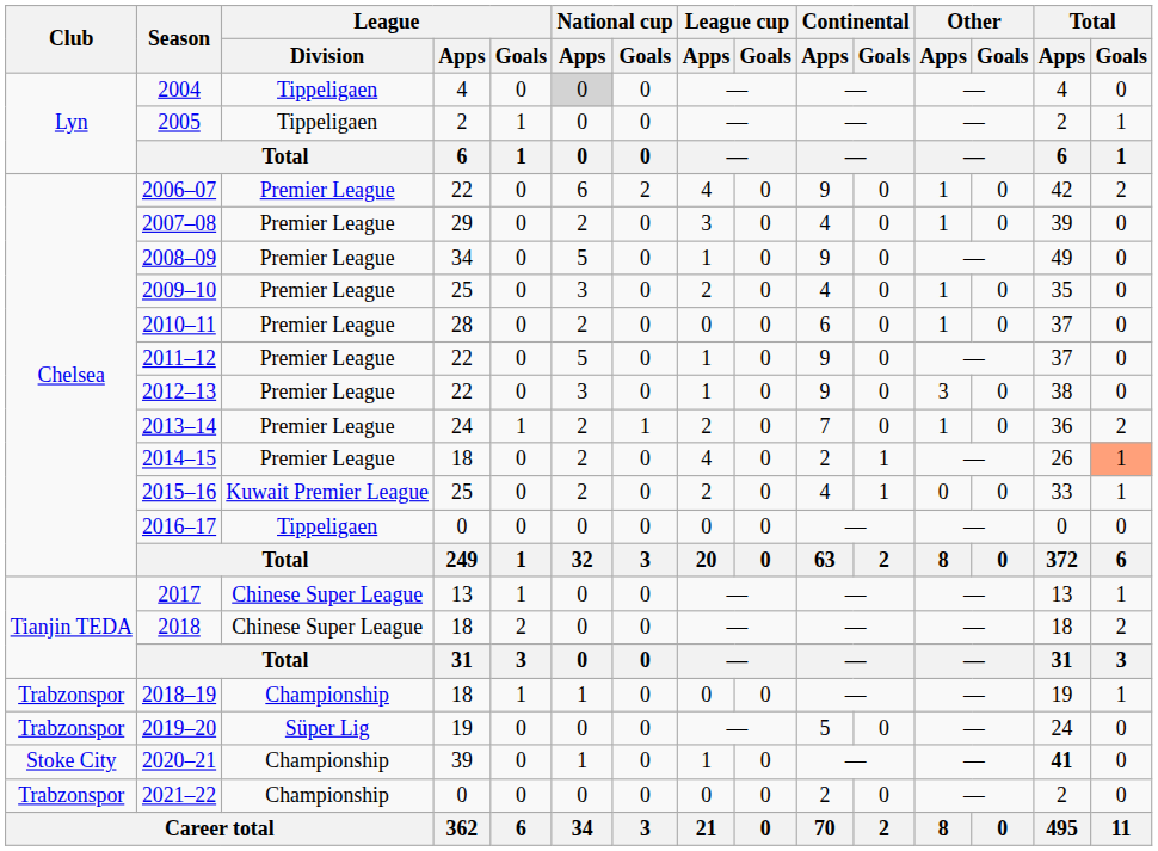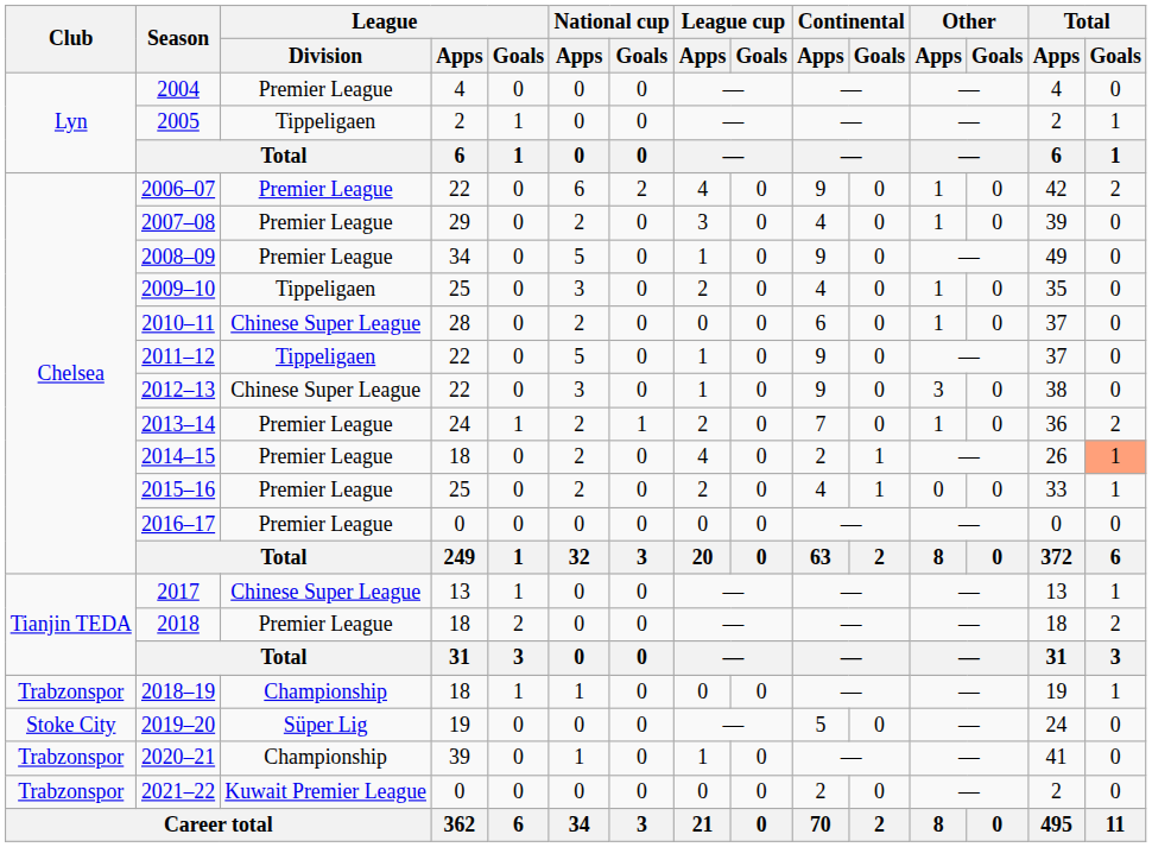2004 | League / Division: Tippeligaen -> Premier League
2004 | National cup / Apps: lightgrey background -> no background
2009–10 | League / Division: Premier League -> Tippeligaen
2010–11 | League / Division: Premier League -> Chinese Super League
2011–12 | League / Division: Premier League -> Tippeligaen
2012–13 | League / Division: Premier League -> Chinese Super League
2015–16 | League / Division: Kuwait Premier League -> Premier League
2016–17 | League / Division: Tippeligaen -> Premier League
2018 | League / Division: Chinese Super League -> Premier League
2019–20 | Club: Trabzonspor -> Stoke City
2020–21 | Club: Stoke City -> Trabzonspor
2020–21 | Total / Apps: bold -> normal
2021–22 | League / Division: Championship -> Kuwait Premier League
